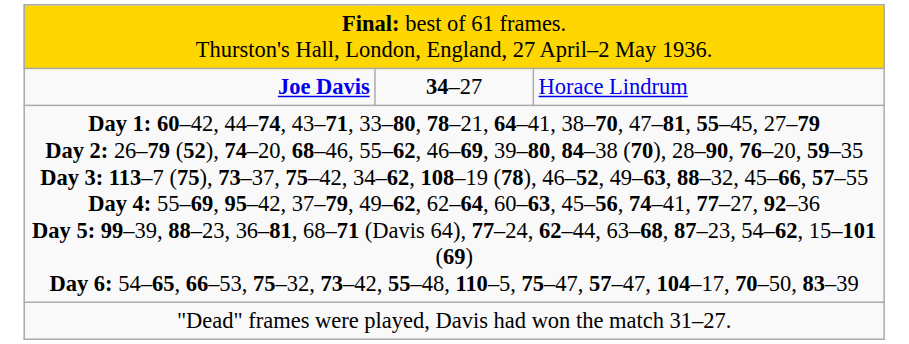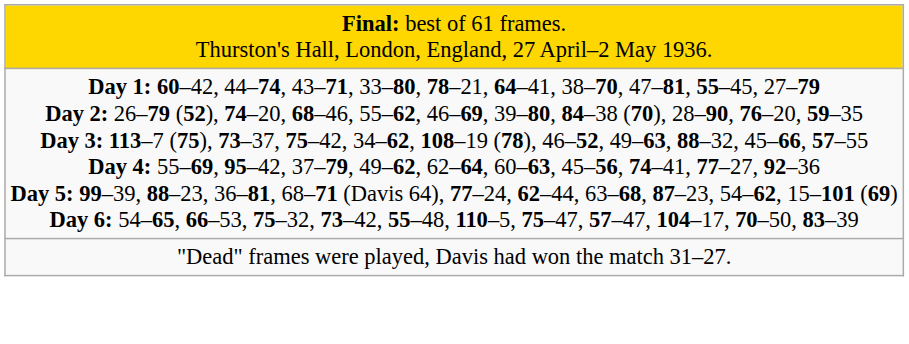- row: Joe Davis | 34–27 | Horace Lindrum
